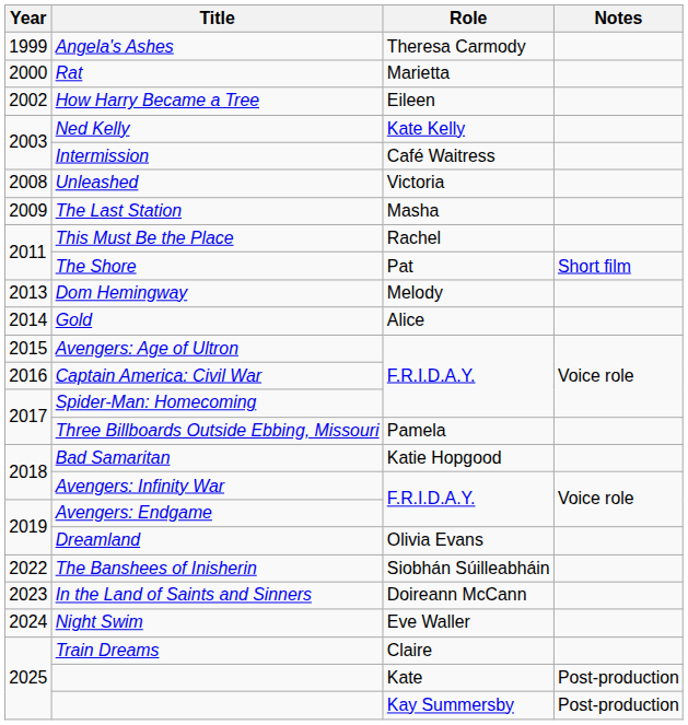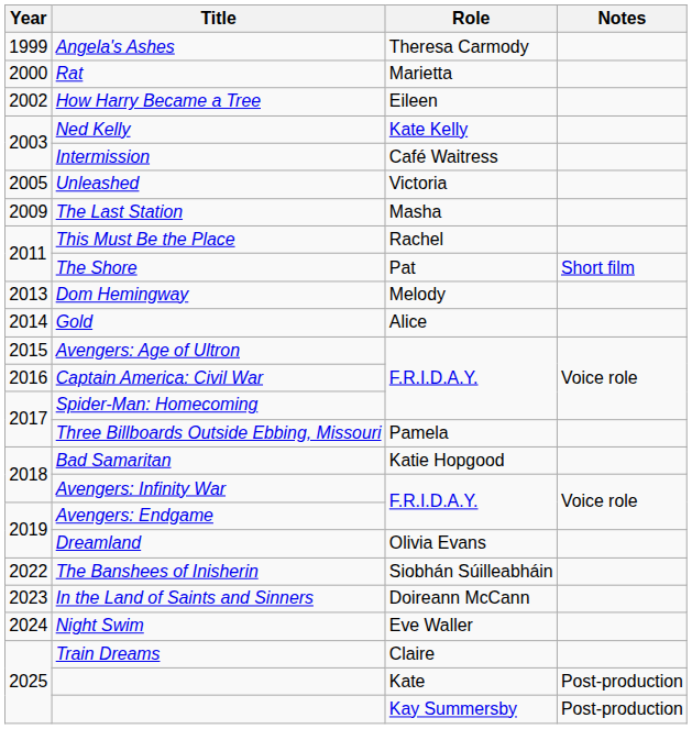Unleashed | Year: 2008 -> 2005
